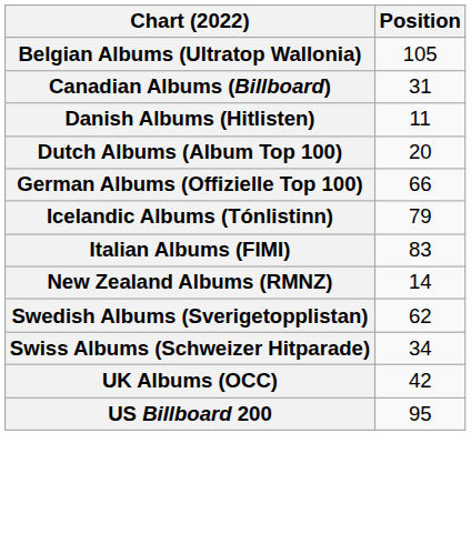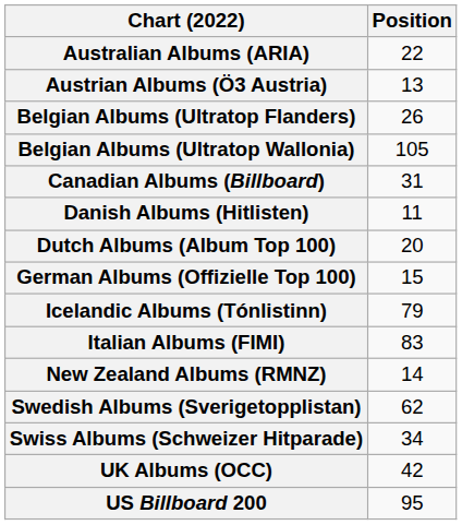+ row: Australian Albums (ARIA) | 22
+ row: Austrian Albums (Ö3 Austria) | 13
+ row: Belgian Albums (Ultratop Flanders) | 26
German Albums (Offizielle Top 100) | Position: 66 -> 15
